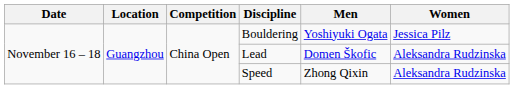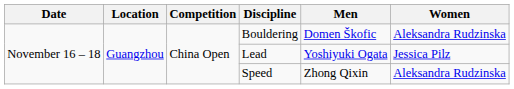Bouldering | Men: Yoshiyuki Ogata -> Domen Škofic
Bouldering | Women: Jessica Pilz -> Aleksandra Rudzinska
Lead | Men: Domen Škofic -> Yoshiyuki Ogata
Lead | Women: Aleksandra Rudzinska -> Jessica Pilz
